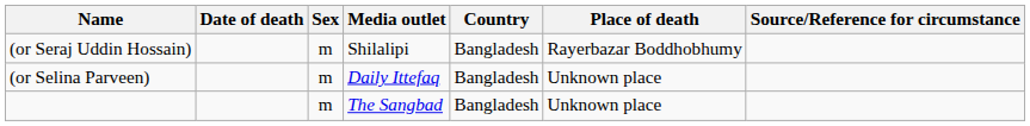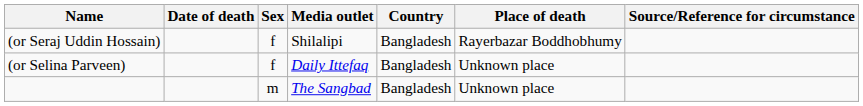(or Seraj Uddin Hossain) | Sex: m -> f
(or Selina Parveen) | Sex: m -> f
